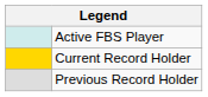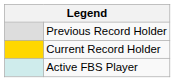rows swapped: Active FBS Player <-> Previous Record Holder
